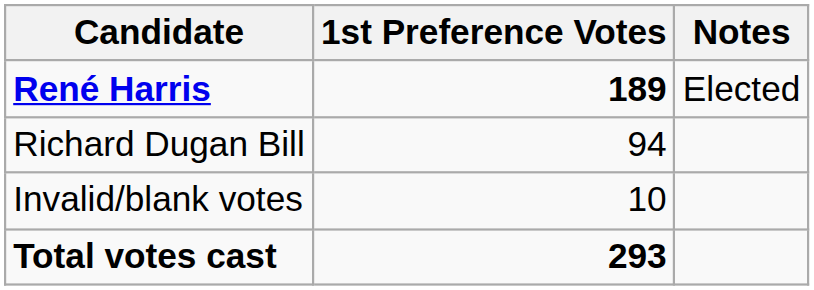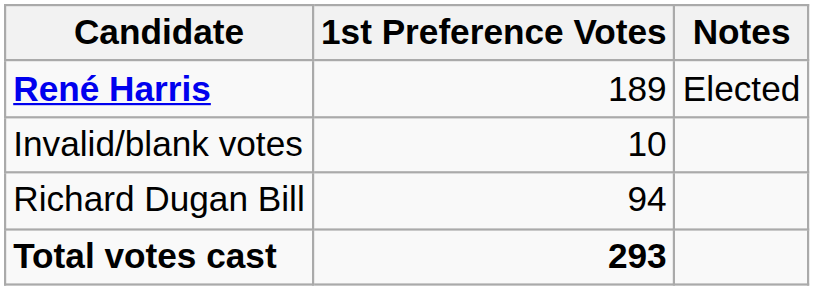René Harris | 1st Preference Votes: bold -> normal
rows swapped: Richard Dugan Bill <-> Invalid/blank votes
